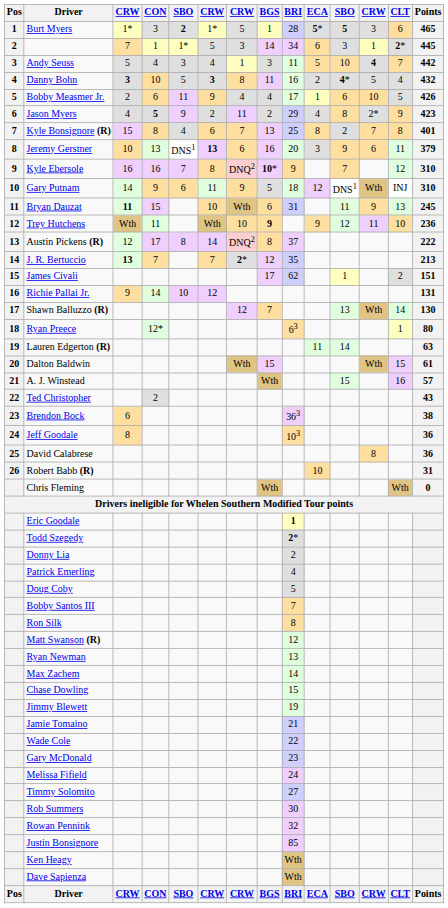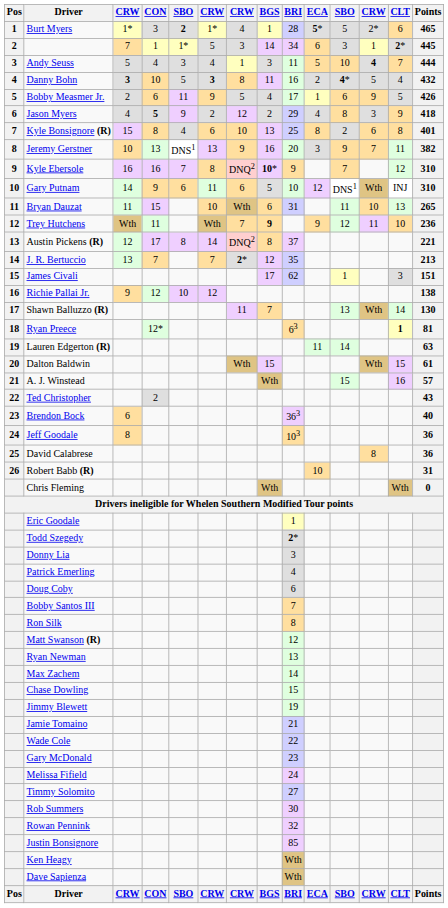Burt Myers | column 7: 5 -> 4
Burt Myers | column 11: bold -> normal
Burt Myers | column 12: 3 -> 2*
Andy Seuss | Points: 442 -> 444
Bobby Measmer Jr. | column 7: 4 -> 5
Bobby Measmer Jr. | column 12: 10 -> 9
Jason Myers | column 7: 11 -> 12
Jason Myers | column 12: 2* -> 3
Jason Myers | Points: 423 -> 418
Kyle Bonsignore (R) | column 7: 7 -> 10
Kyle Bonsignore (R) | column 12: 7 -> 6
Jeremy Gerstner | column 6: bold -> normal
Jeremy Gerstner | column 7: 6 -> 9
Jeremy Gerstner | column 12: 6 -> 7
Jeremy Gerstner | Points: 379 -> 382
Gary Putnam | column 7: 9 -> 6
Gary Putnam | BRI: 18 -> 10
Bryan Dauzat | column 3: bold -> normal
Bryan Dauzat | column 12: 9 -> 10
Bryan Dauzat | Points: 245 -> 265
Trey Hutchens | column 7: 10 -> 7
Austin Pickens (R) | Points: 222 -> 221
J. R. Bertuccio | column 3: bold -> normal
James Civali | CLT: 2 -> 3
Richie Pallai Jr. | CON: 14 -> 12
Richie Pallai Jr. | Points: 131 -> 138
Shawn Balluzzo (R) | column 7: 12 -> 11
Ryan Preece | CLT: normal -> bold
Ryan Preece | Points: 80 -> 81
Brendon Bock | Points: 38 -> 40
Eric Goodale | BRI: bold -> normal
Donny Lia | BRI: 2 -> 3
Doug Coby | BRI: 5 -> 6
